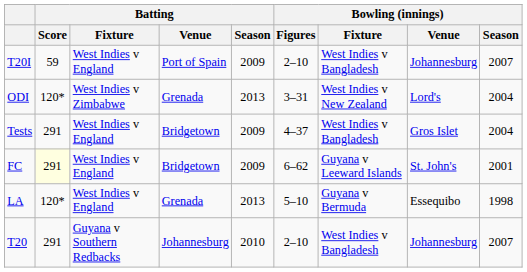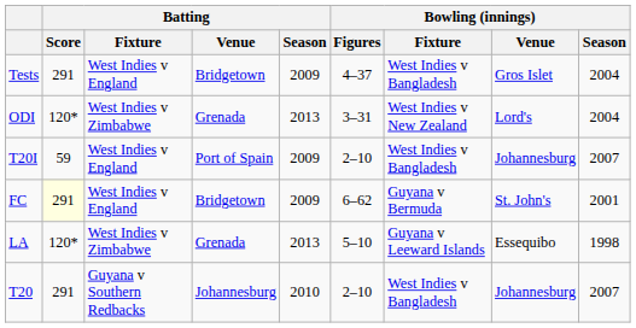rows swapped: Tests <-> T20I
FC | Bowling (innings) / Fixture: Guyana v Leeward Islands -> Guyana v Bermuda
LA | Batting / Fixture: West Indies v England -> West Indies v Zimbabwe
LA | Bowling (innings) / Fixture: Guyana v Bermuda -> Guyana v Leeward Islands
